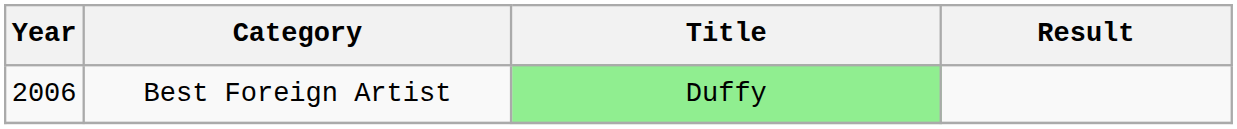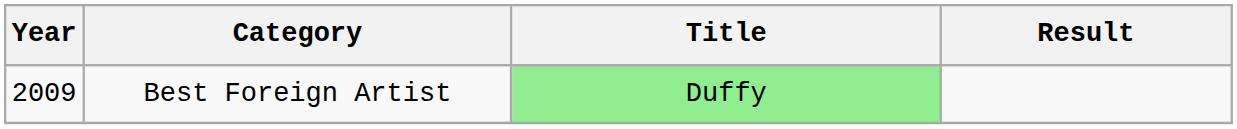Best Foreign Artist | Year: 2006 -> 2009
